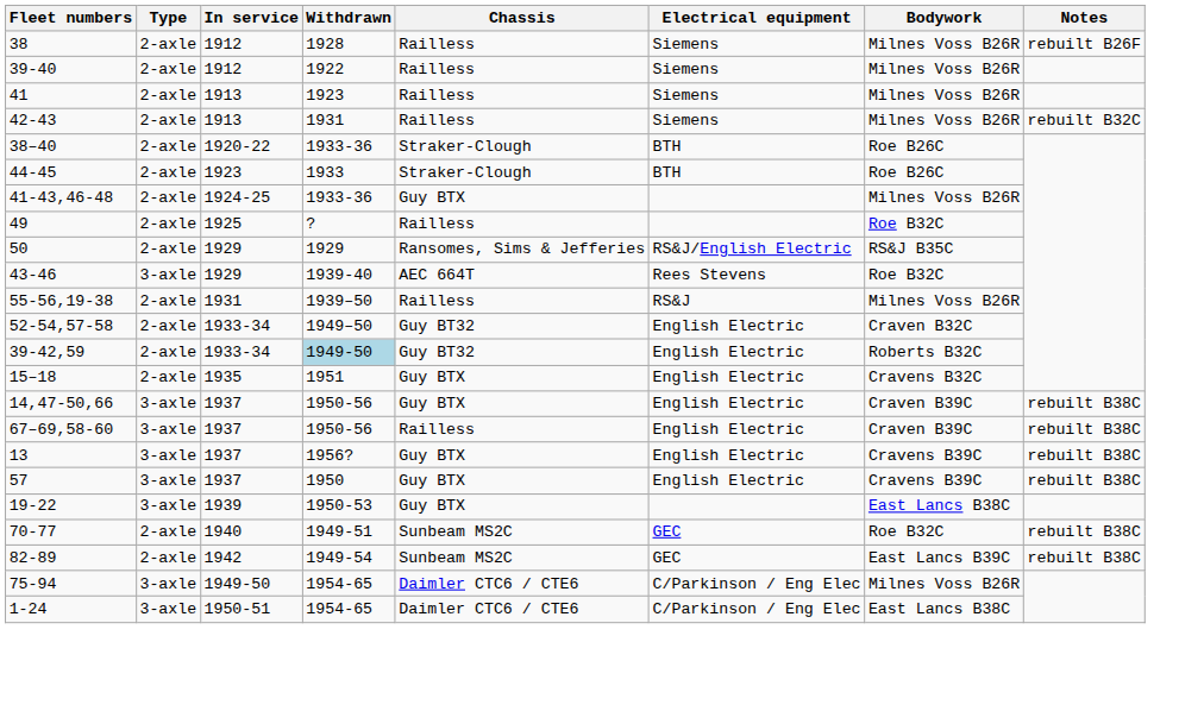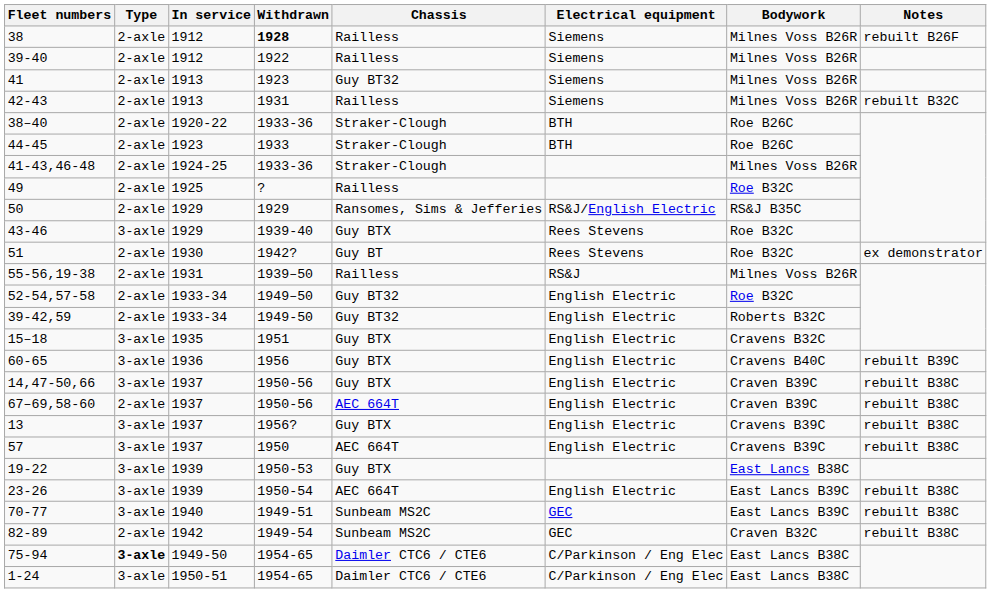38 | Withdrawn: normal -> bold
41 | Chassis: Railless -> Guy BT32
41-43,46-48 | Chassis: Guy BTX -> Straker-Clough
43-46 | Chassis: AEC 664T -> Guy BTX
+ row: 51 | 2-axle | 1930 | 1942? | Guy BT | Rees Stevens | Roe B32C | ex demonstrator
52-54,57-58 | Bodywork: Craven B32C -> Roe B32C
39-42,59 | Withdrawn: lightblue background -> no background
15–18 | Type: 2-axle -> 3-axle
+ row: 60-65 | 3-axle | 1936 | 1956 | Guy BTX | English Electric | Cravens B40C | rebuilt B39C
67–69,58-60 | Type: 3-axle -> 2-axle
67–69,58-60 | Chassis: Railless -> AEC 664T
57 | Chassis: Guy BTX -> AEC 664T
+ row: 23-26 | 3-axle | 1939 | 1950-54 | AEC 664T | English Electric | East Lancs B39C | rebuilt B38C
70-77 | Type: 2-axle -> 3-axle
70-77 | Bodywork: Roe B32C -> East Lancs B39C
82-89 | Bodywork: East Lancs B39C -> Craven B32C
75-94 | Type: normal -> bold
75-94 | Bodywork: Milnes Voss B26R -> East Lancs B38C
